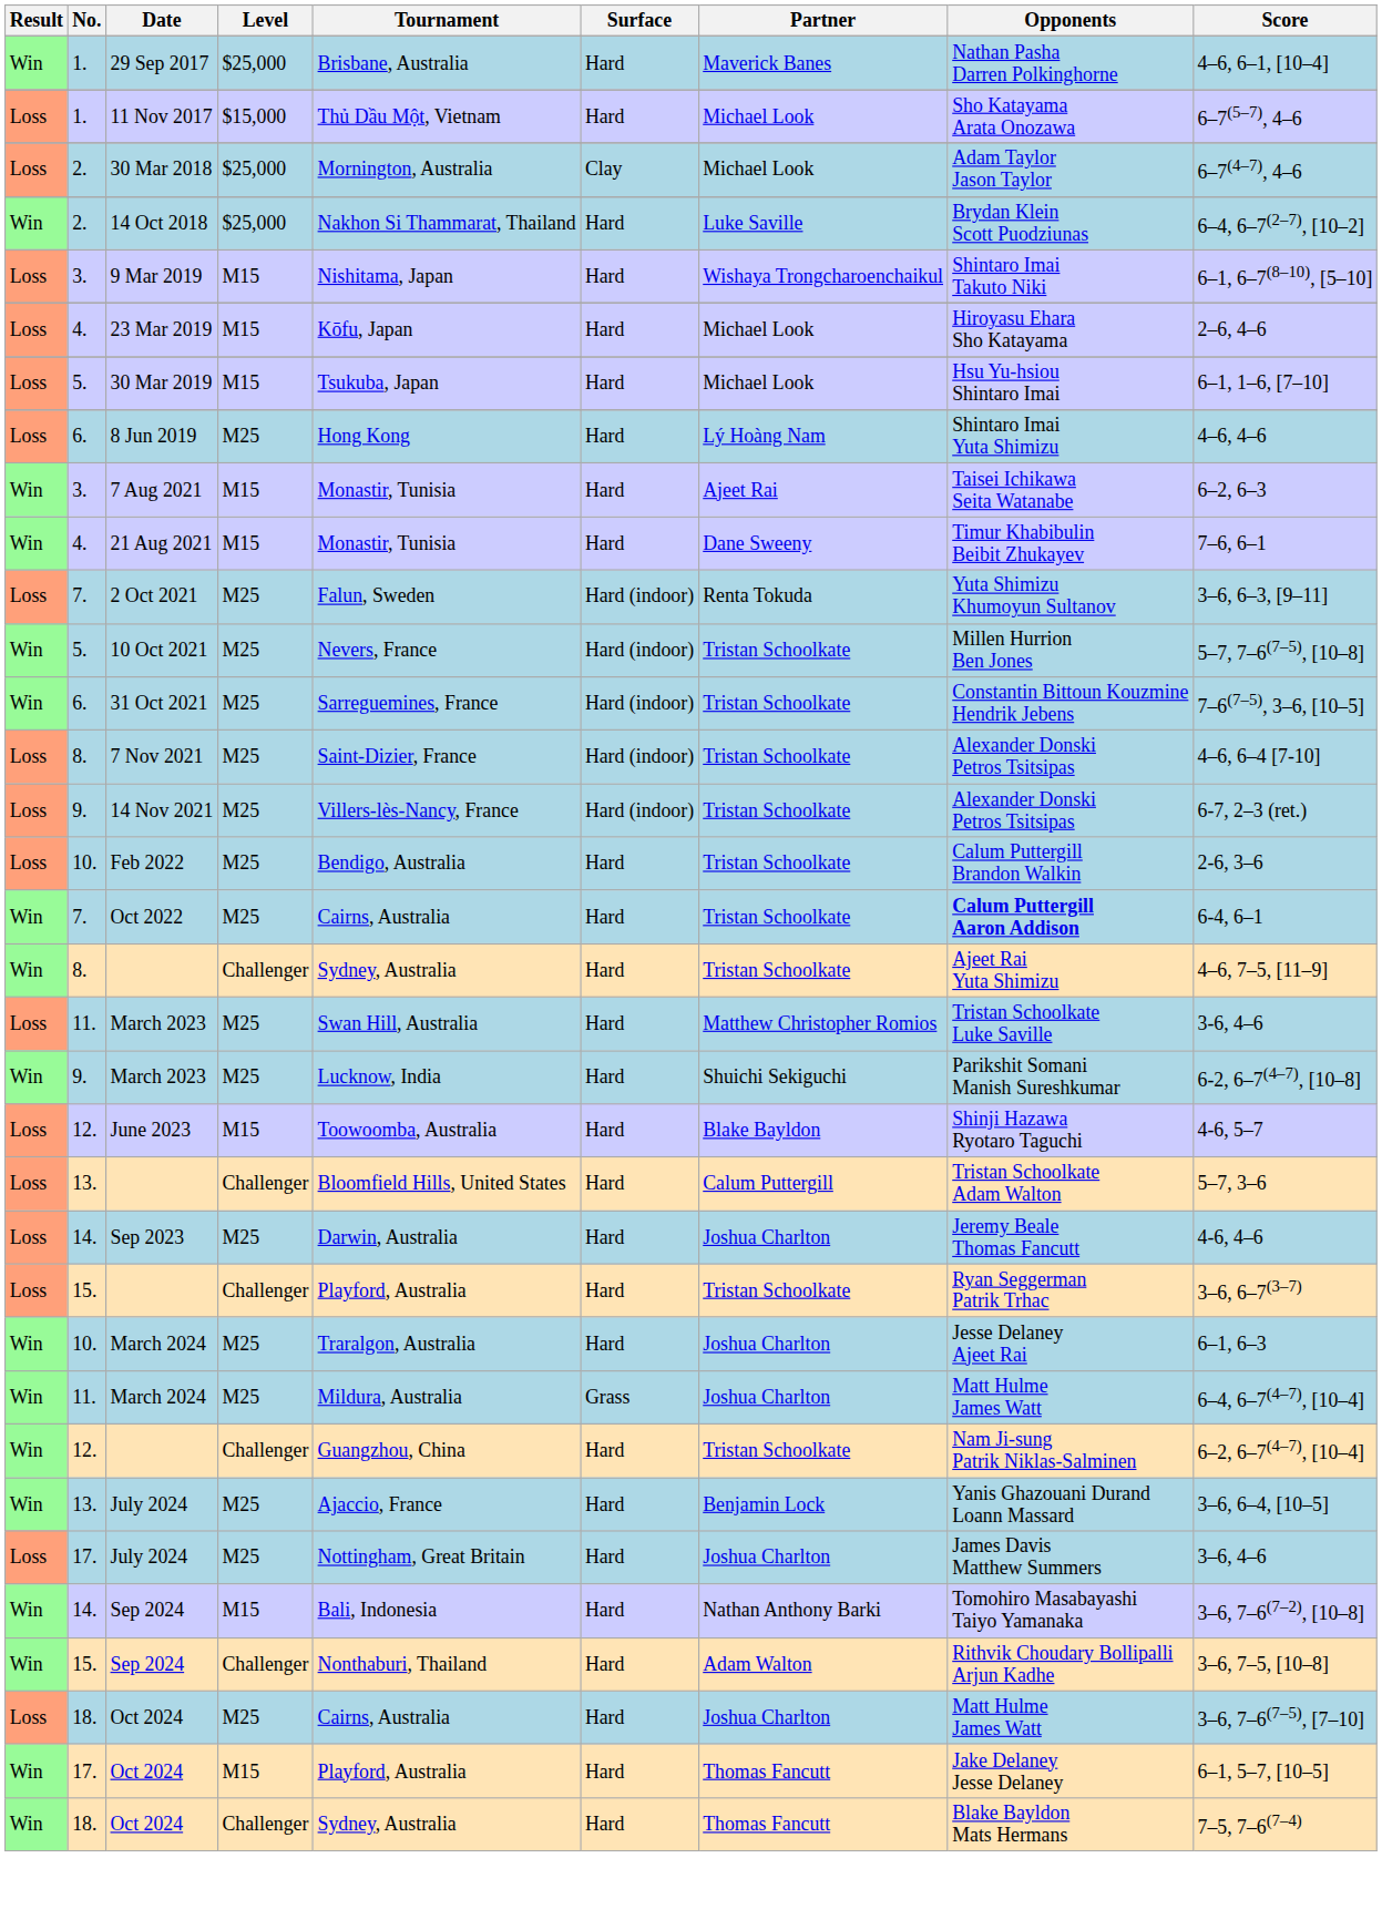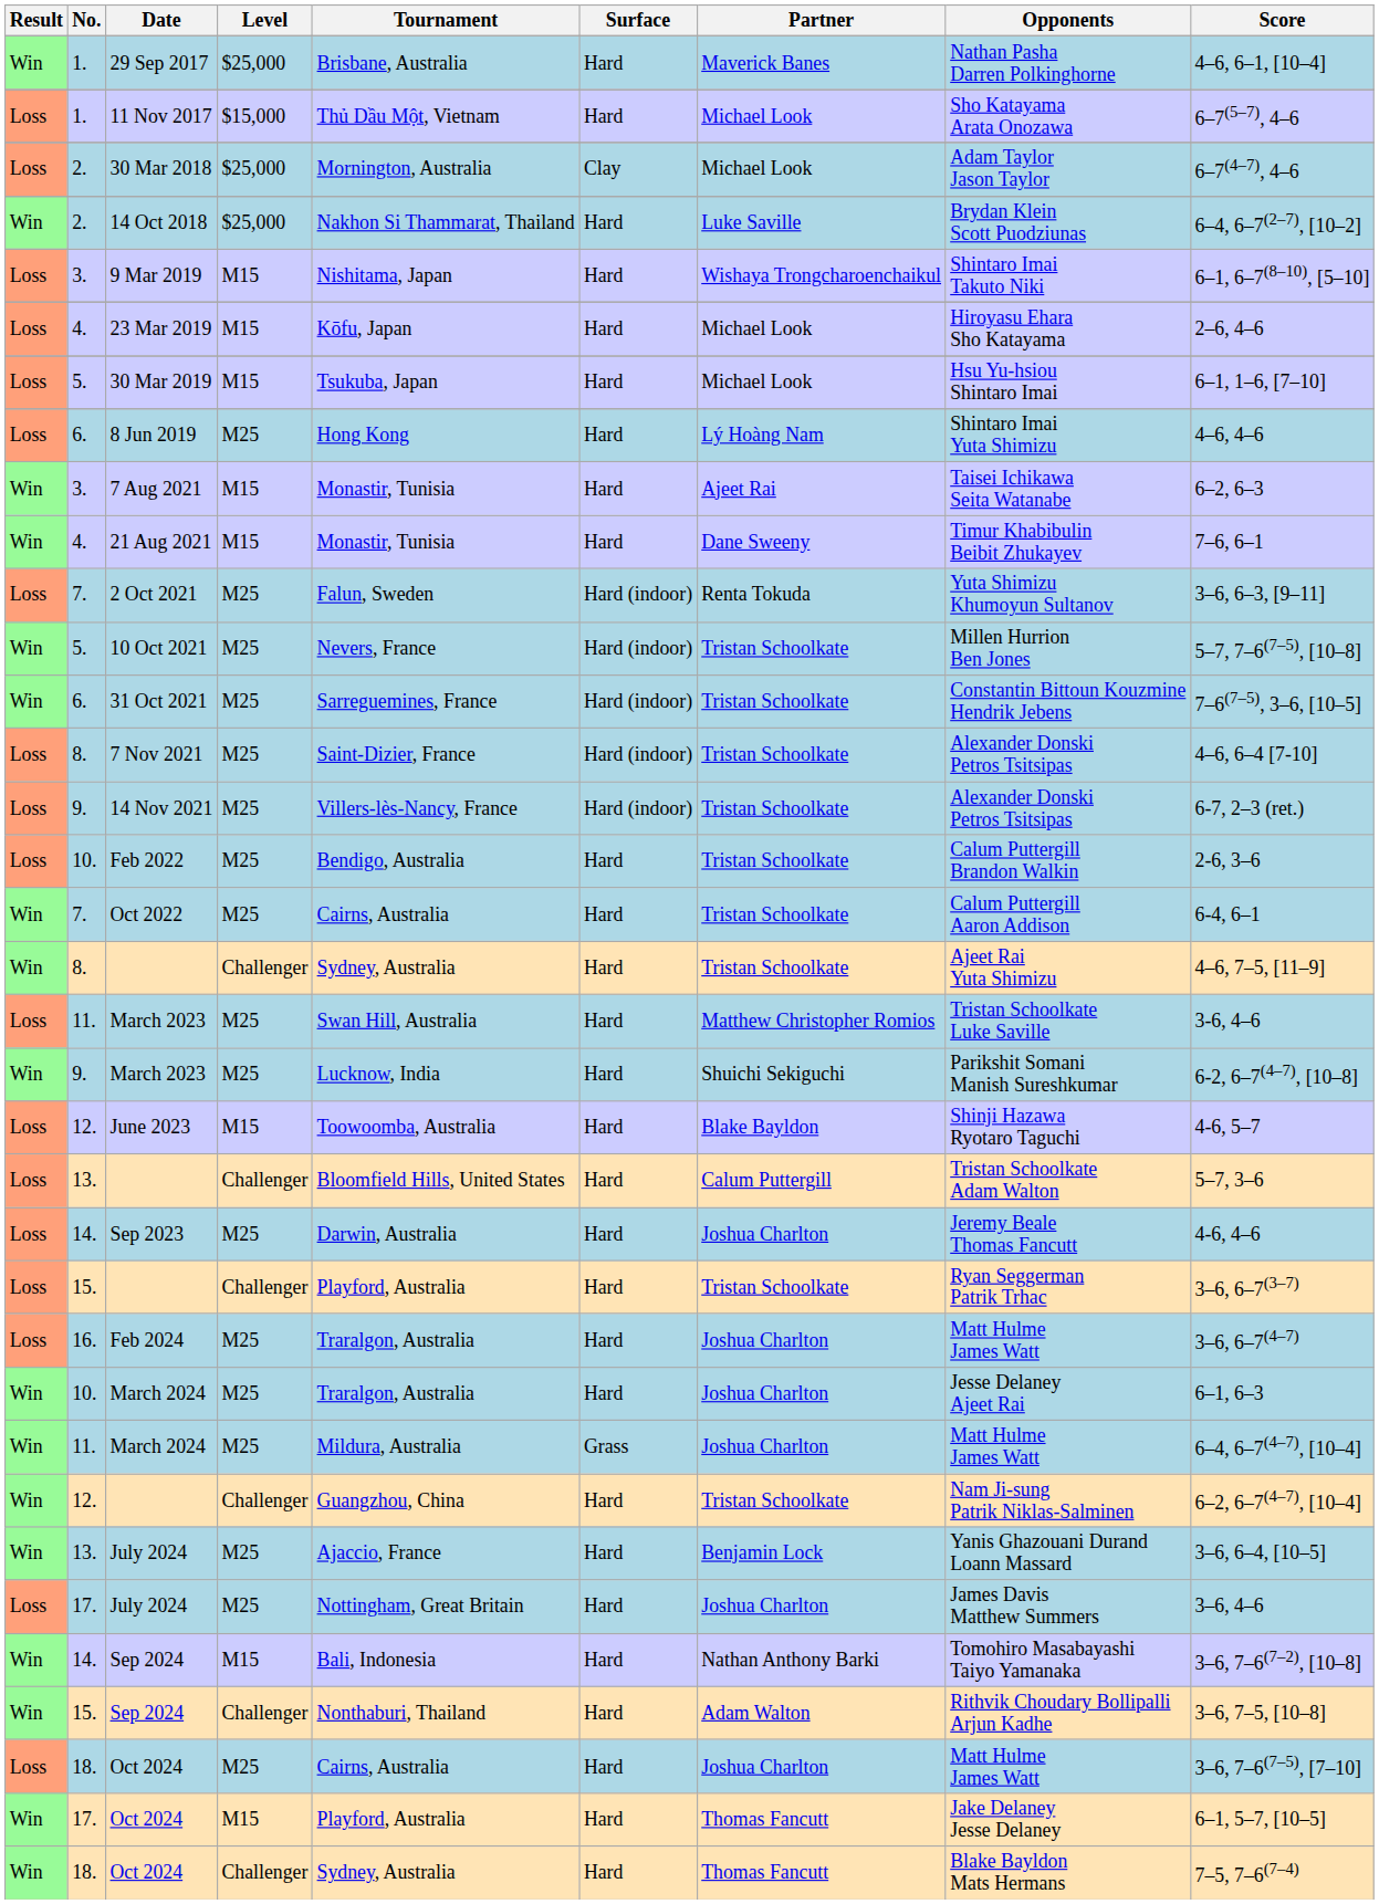Oct 2022 | Opponents: bold -> normal
+ row: Loss | 16. | Feb 2024 | M25 | Traralgon, Australia | Hard | Joshua Charlton | Matt Hulme James Watt | 3–6, 6–7(4–7)
